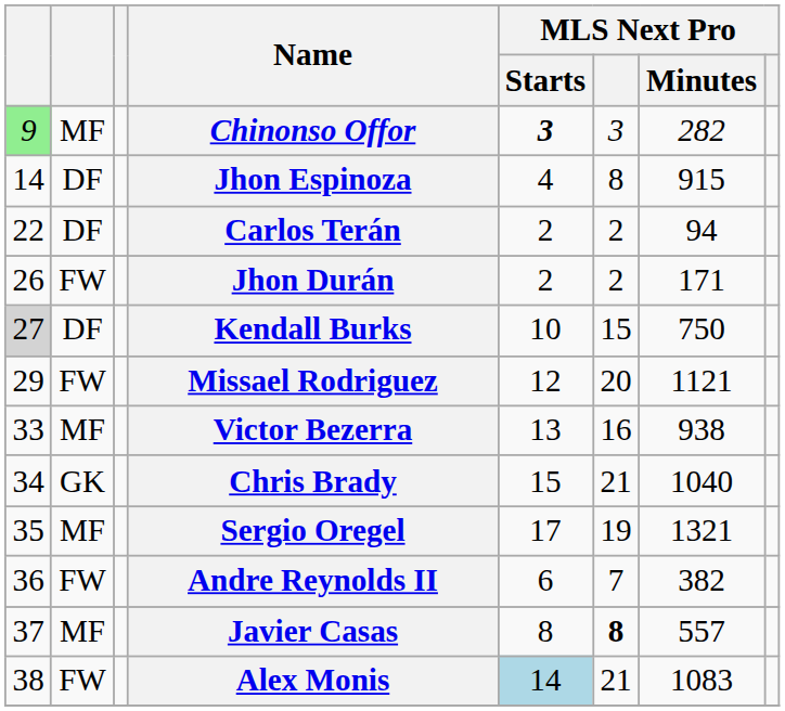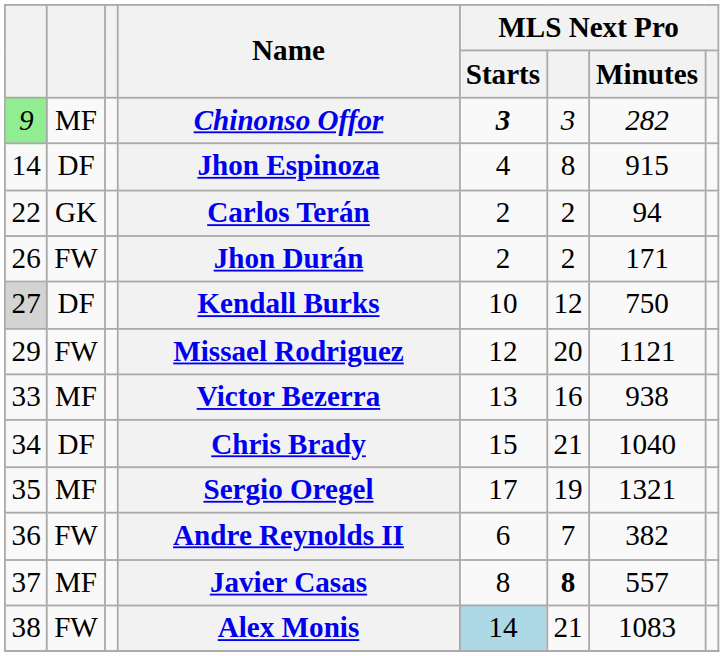Carlos Terán | column 2: DF -> GK
Kendall Burks | column 6: 15 -> 12
Chris Brady | column 2: GK -> DF
